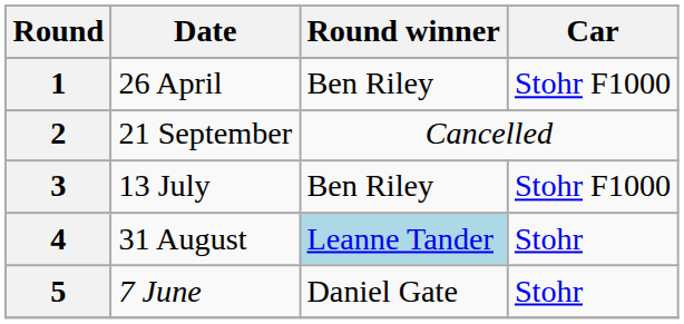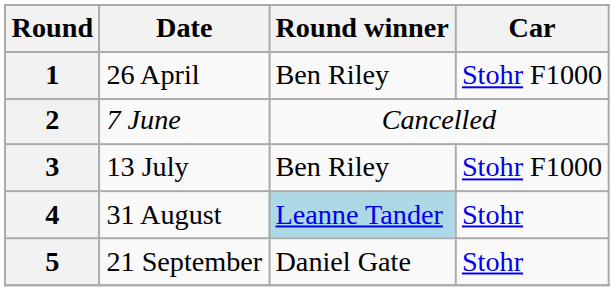2 | Date: 21 September -> 7 June
5 | Date: 7 June -> 21 September
